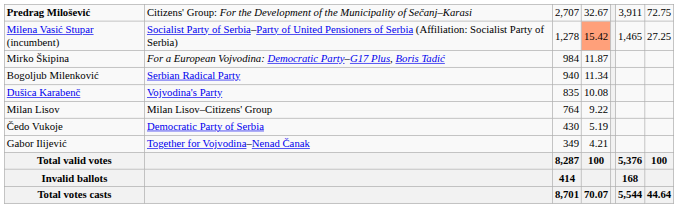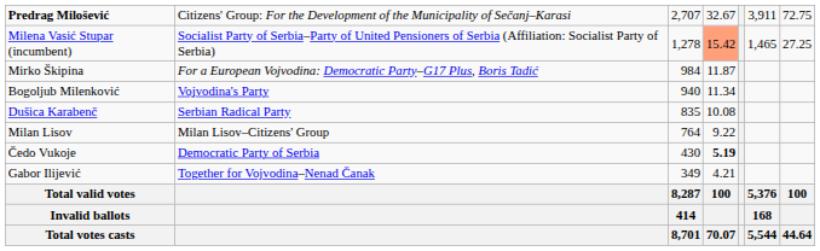Bogoljub Milenković | column 2: Serbian Radical Party -> Vojvodina's Party
Dušica Karabenč | column 2: Vojvodina's Party -> Serbian Radical Party
Čedo Vukoje | column 4: normal -> bold
